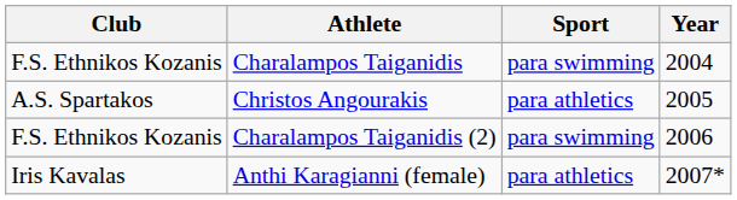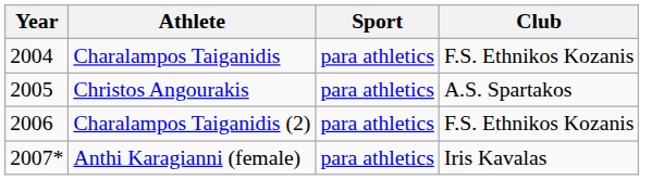columns swapped: Year <-> Club
Charalampos Taiganidis | Sport: para swimming -> para athletics
Charalampos Taiganidis (2) | Sport: para swimming -> para athletics
